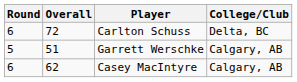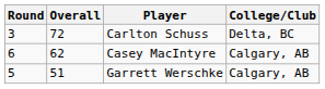Carlton Schuss | Round: 6 -> 3
rows swapped: Garrett Werschke <-> Casey MacIntyre
